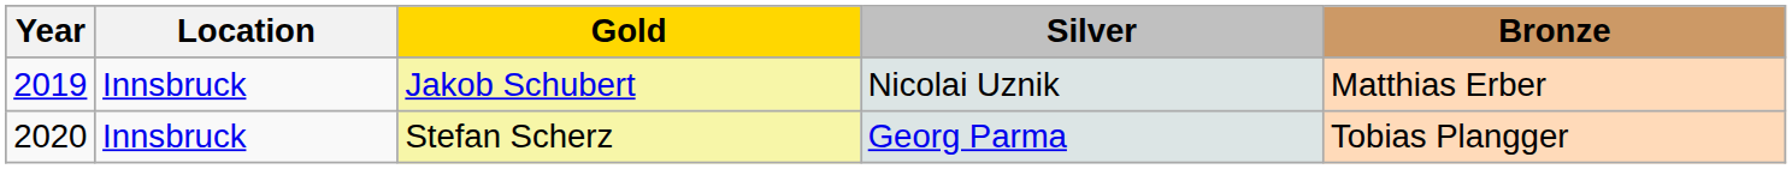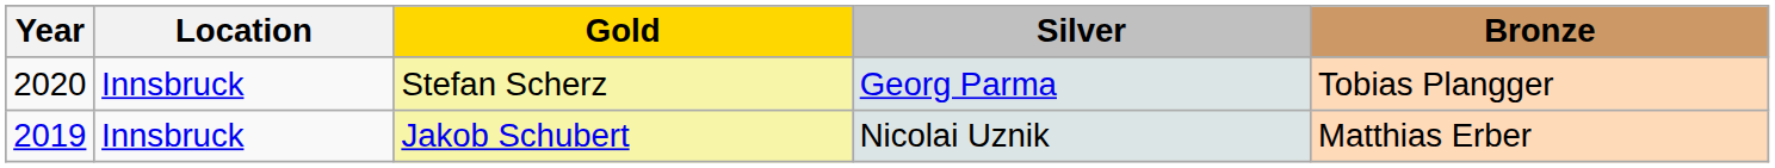rows swapped: Jakob Schubert <-> Stefan Scherz
